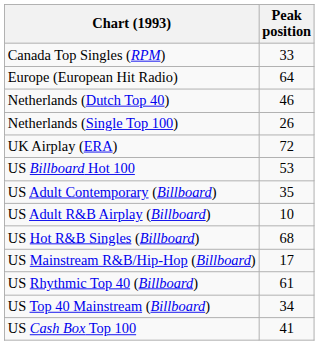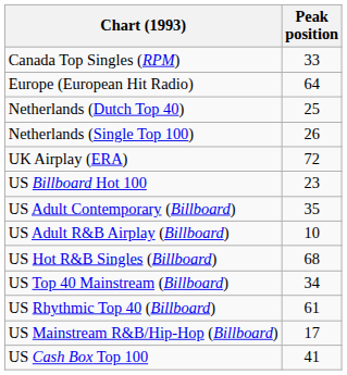Netherlands (Dutch Top 40) | Peak position: 46 -> 25
US Billboard Hot 100 | Peak position: 53 -> 23
rows swapped: US Mainstream R&B/Hip-Hop (Billboard) <-> US Top 40 Mainstream (Billboard)
